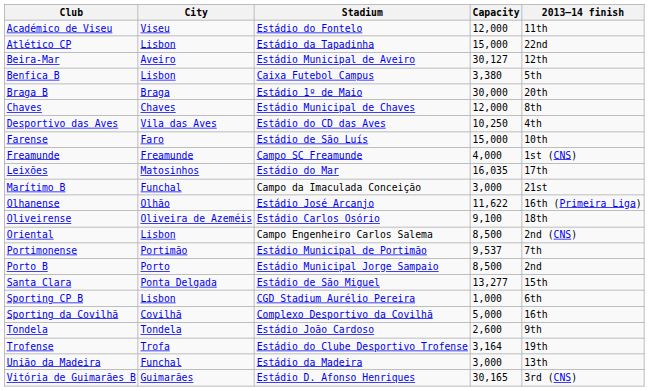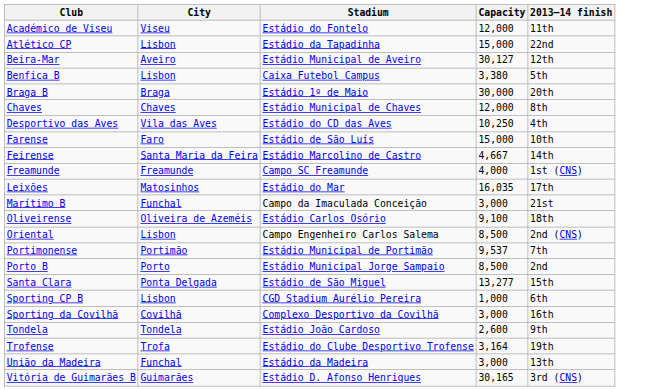+ row: Feirense | Santa Maria da Feira | Estádio Marcolino de Castro | 4,667 | 14th
- row: Olhanense | Olhão | Estádio José Arcanjo | 11,622 | 16th (Primeira Liga)
Sporting da Covilhã | Capacity: 5,000 -> 3,000
